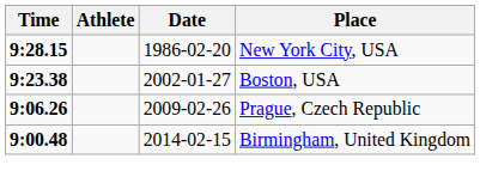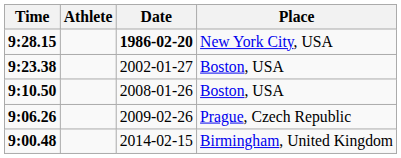9:28.15 | Date: normal -> bold
+ row: 9:10.50 | 2008-01-26 | Boston, USA
